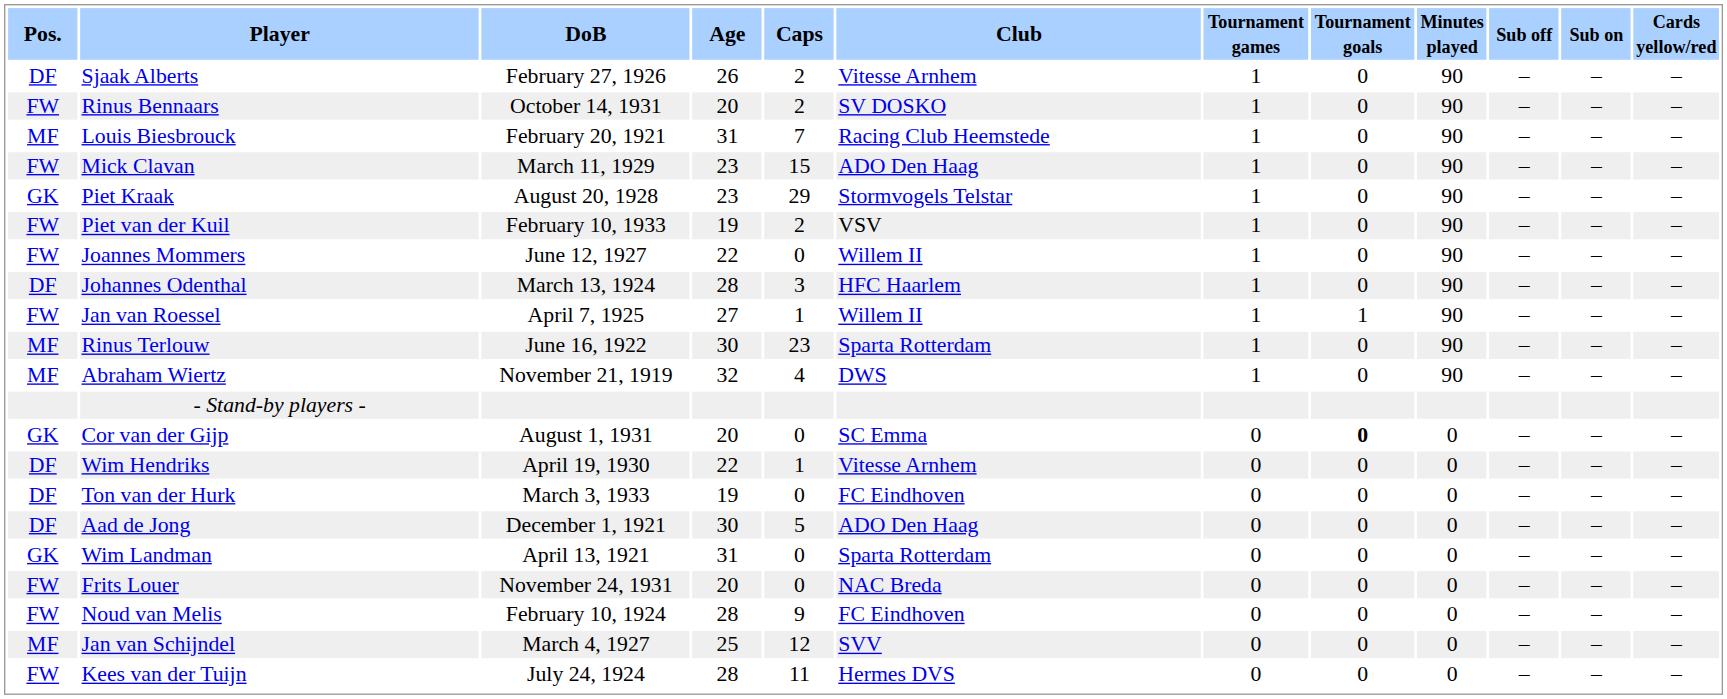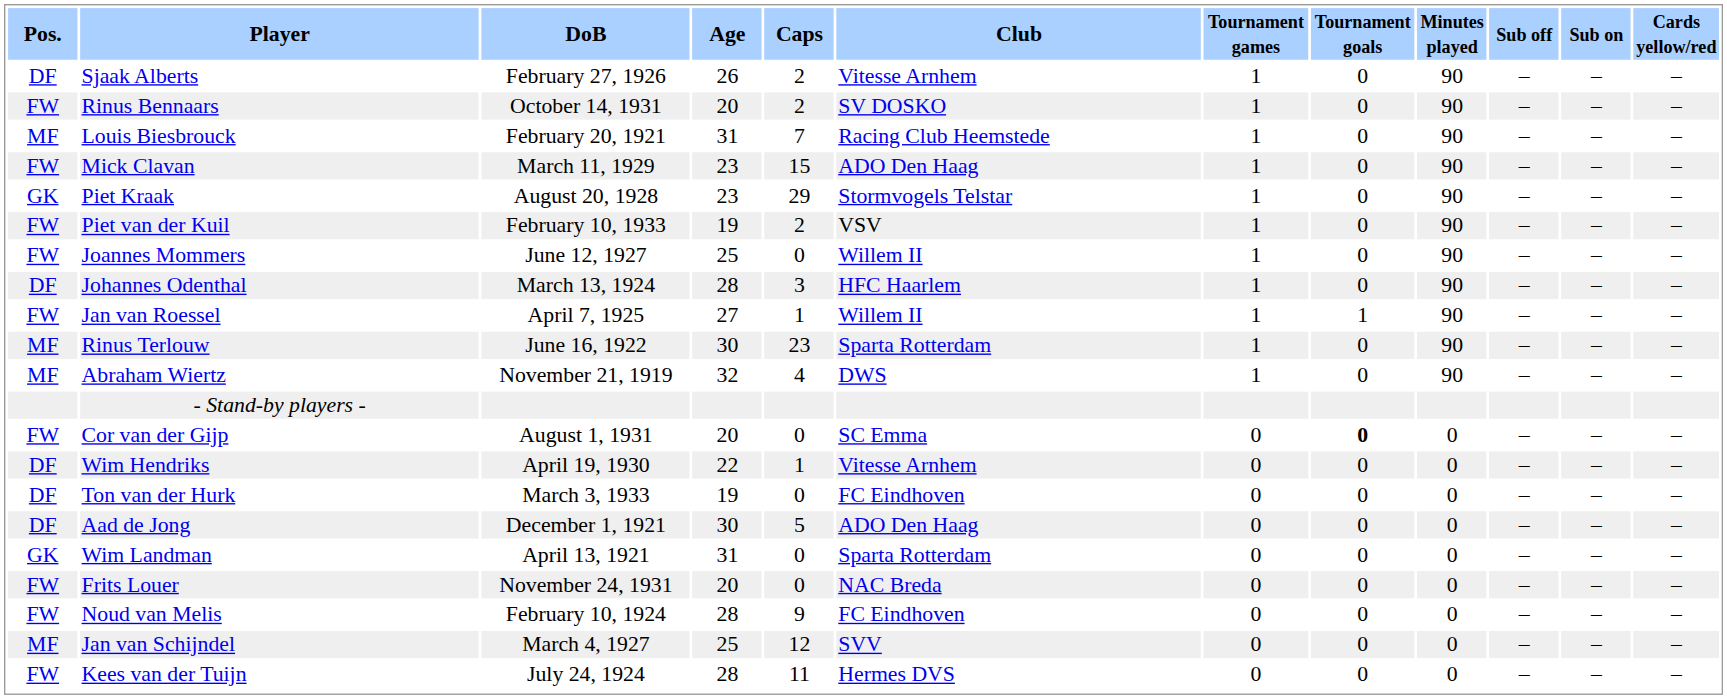Joannes Mommers | Age: 22 -> 25
Cor van der Gijp | Pos.: GK -> FW
